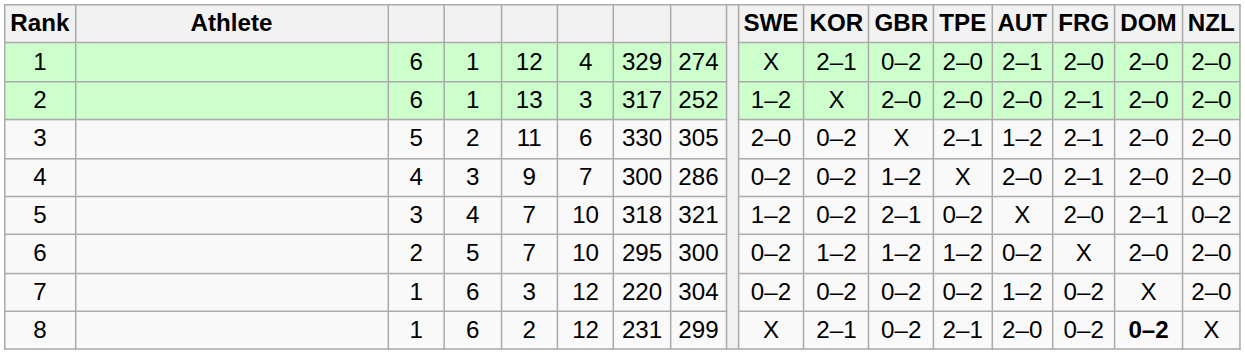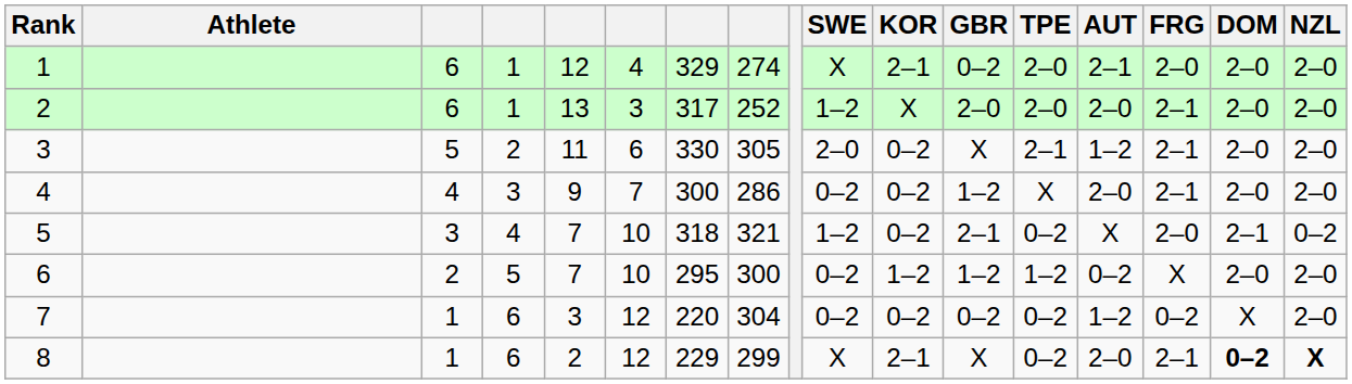8 | column 7: 231 -> 229
8 | GBR: 0–2 -> X
8 | TPE: 2–1 -> 0–2
8 | FRG: 0–2 -> 2–1
8 | NZL: normal -> bold
